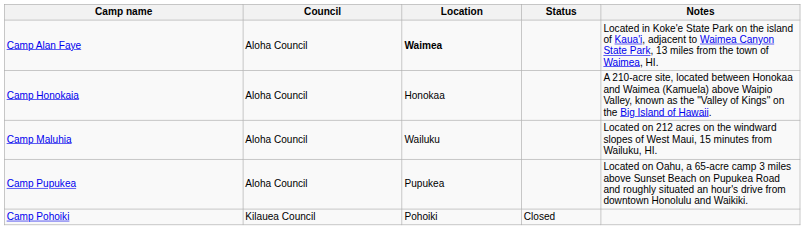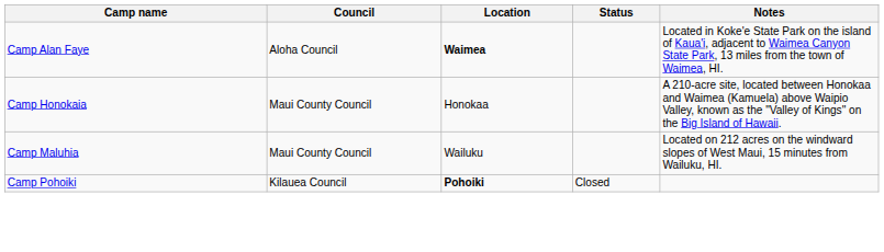Camp Honokaia | Council: Aloha Council -> Maui County Council
Camp Maluhia | Council: Aloha Council -> Maui County Council
- row: Camp Pupukea | Aloha Council | Pupukea | Located on Oahu, a 65-acre camp 3 miles above Sunset Beach on Pupukea Road and roughly situated an hour's drive from downtown Honolulu and Waikiki.
Camp Pohoiki | Location: normal -> bold
